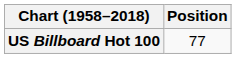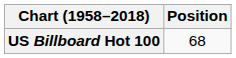US Billboard Hot 100 | Position: 77 -> 68
